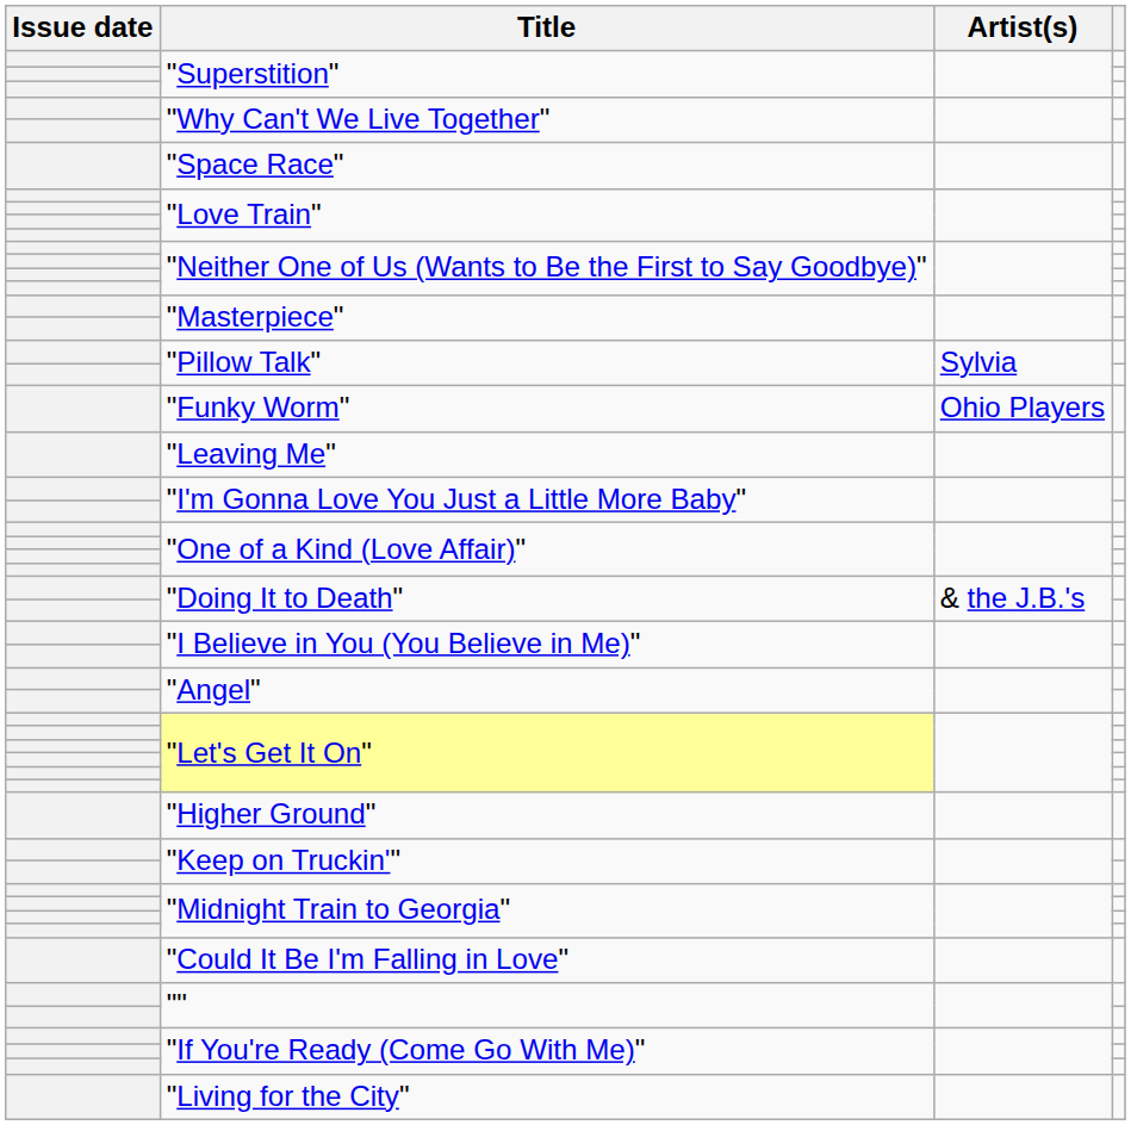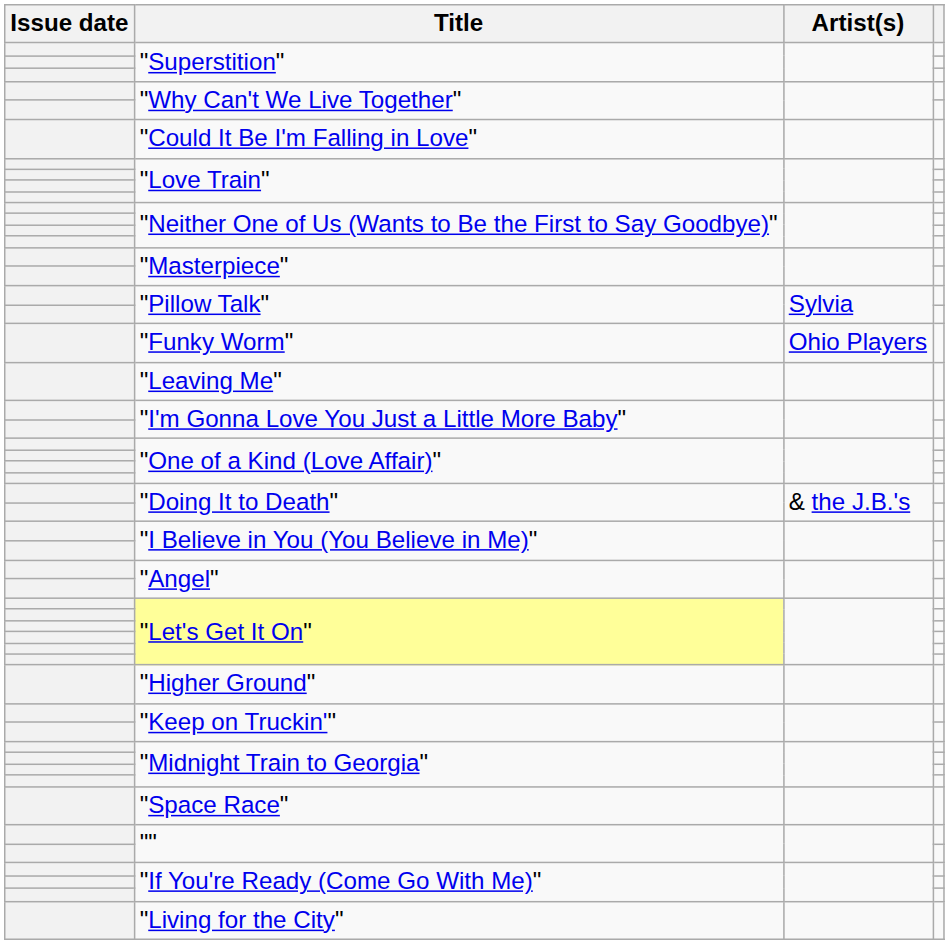rows swapped: "Could It Be I'm Falling in Love" <-> "Space Race"
